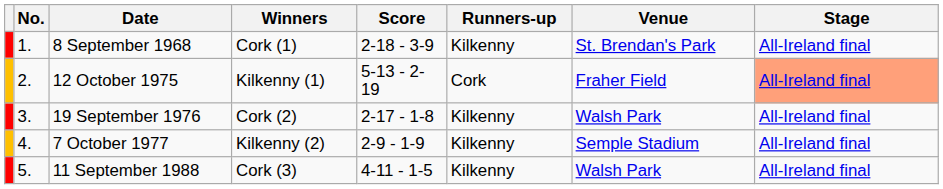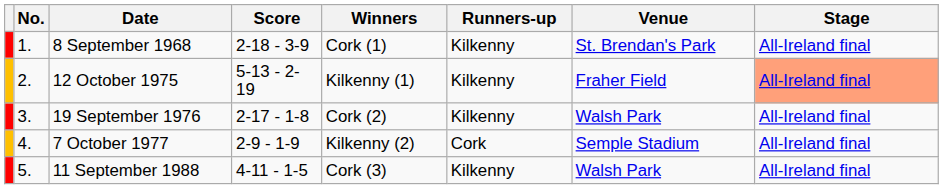columns swapped: Winners <-> Score
12 October 1975 | Runners-up: Cork -> Kilkenny
7 October 1977 | Runners-up: Kilkenny -> Cork
